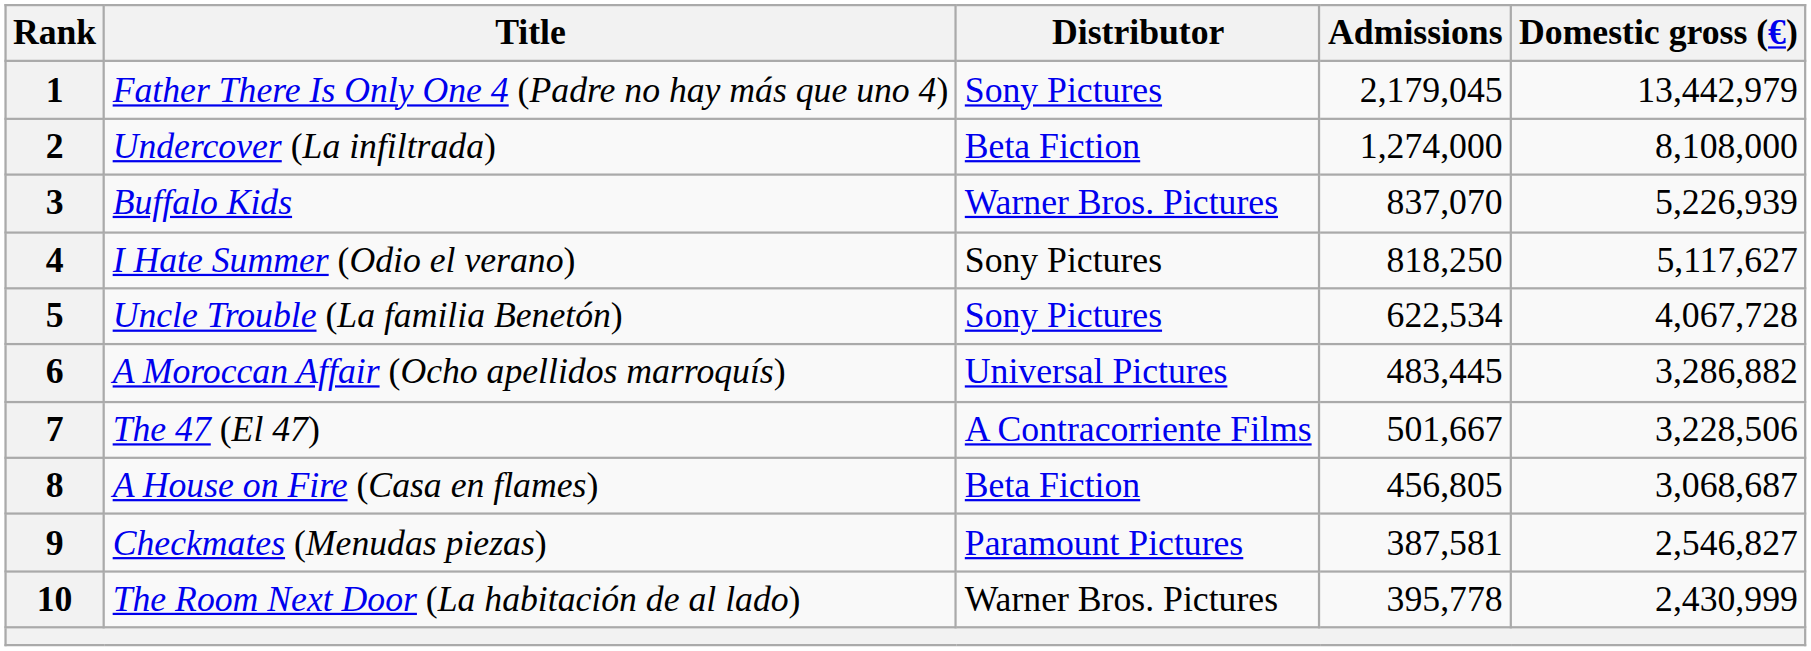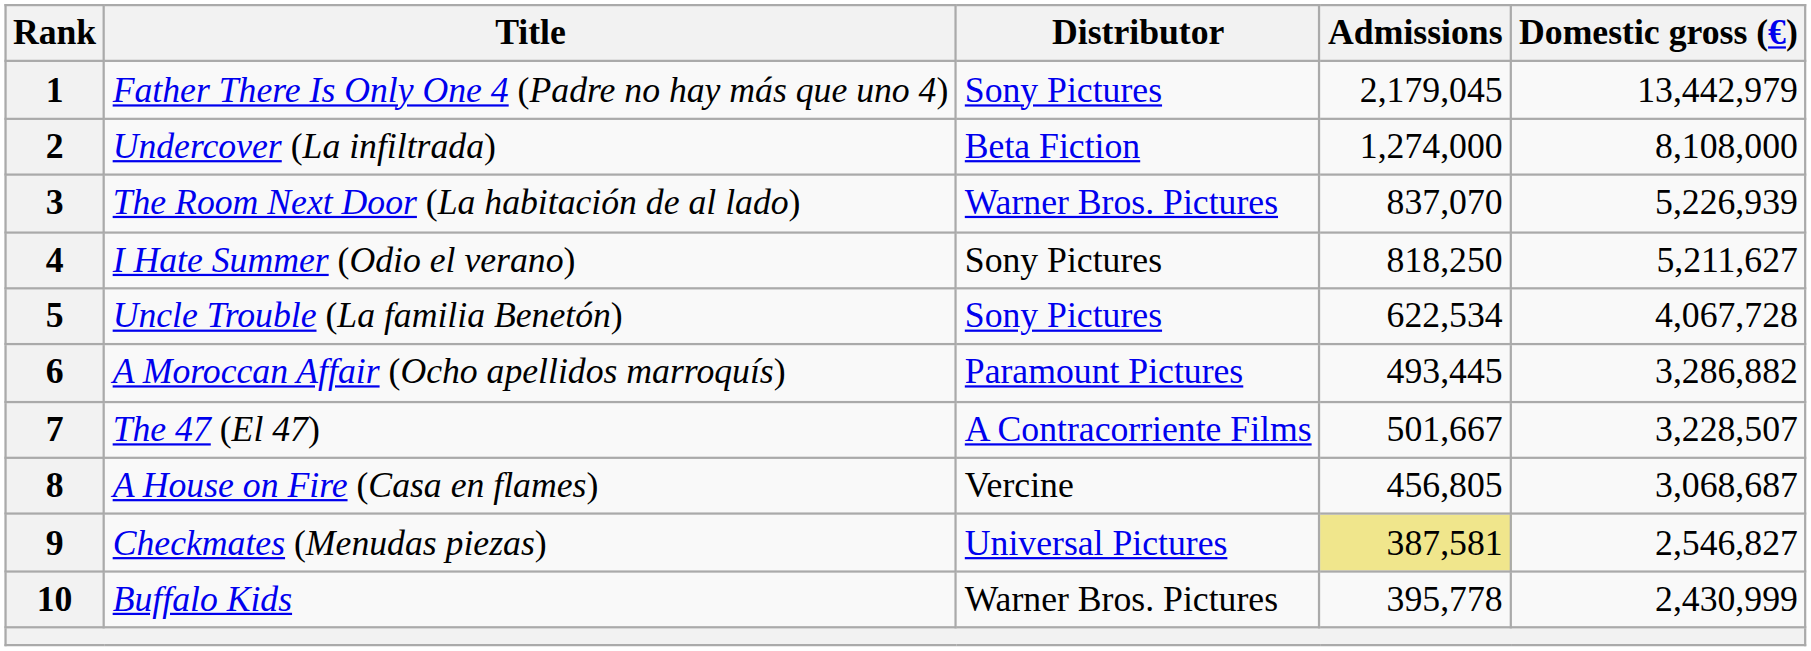3 | Title: Buffalo Kids -> The Room Next Door (La habitación de al lado)
4 | Domestic gross (€): 5,117,627 -> 5,211,627
6 | Distributor: Universal Pictures -> Paramount Pictures
6 | Admissions: 483,445 -> 493,445
7 | Domestic gross (€): 3,228,506 -> 3,228,507
8 | Distributor: Beta Fiction -> Vercine
9 | Distributor: Paramount Pictures -> Universal Pictures
9 | Admissions: no background -> khaki background
10 | Title: The Room Next Door (La habitación de al lado) -> Buffalo Kids
